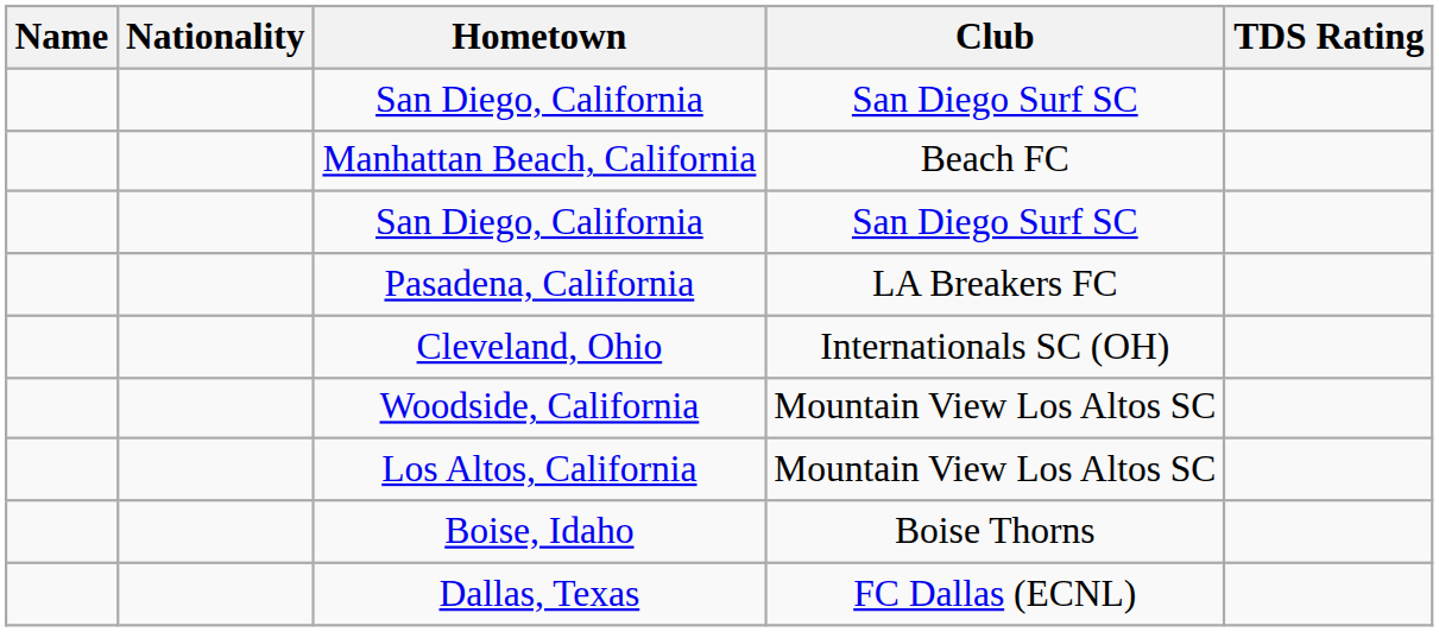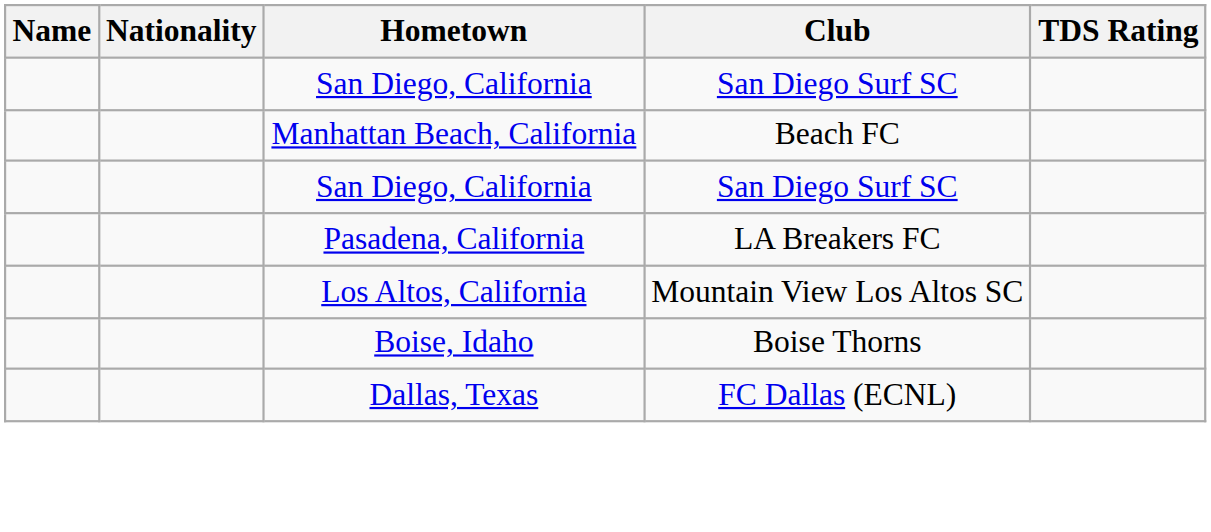- row: Cleveland, Ohio | Internationals SC (OH)
- row: Woodside, California | Mountain View Los Altos SC
